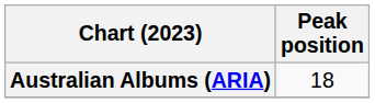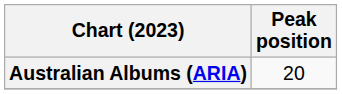Australian Albums (ARIA) | Peak position: 18 -> 20
